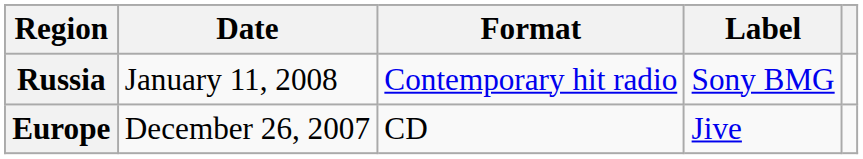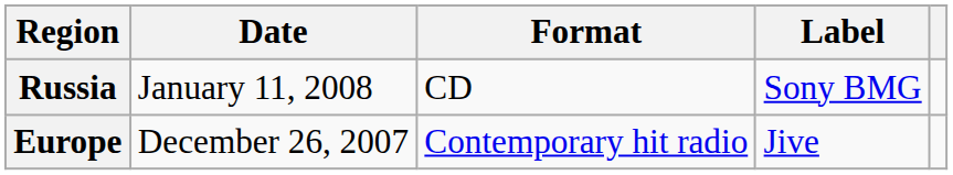Russia | Format: Contemporary hit radio -> CD
Europe | Format: CD -> Contemporary hit radio
